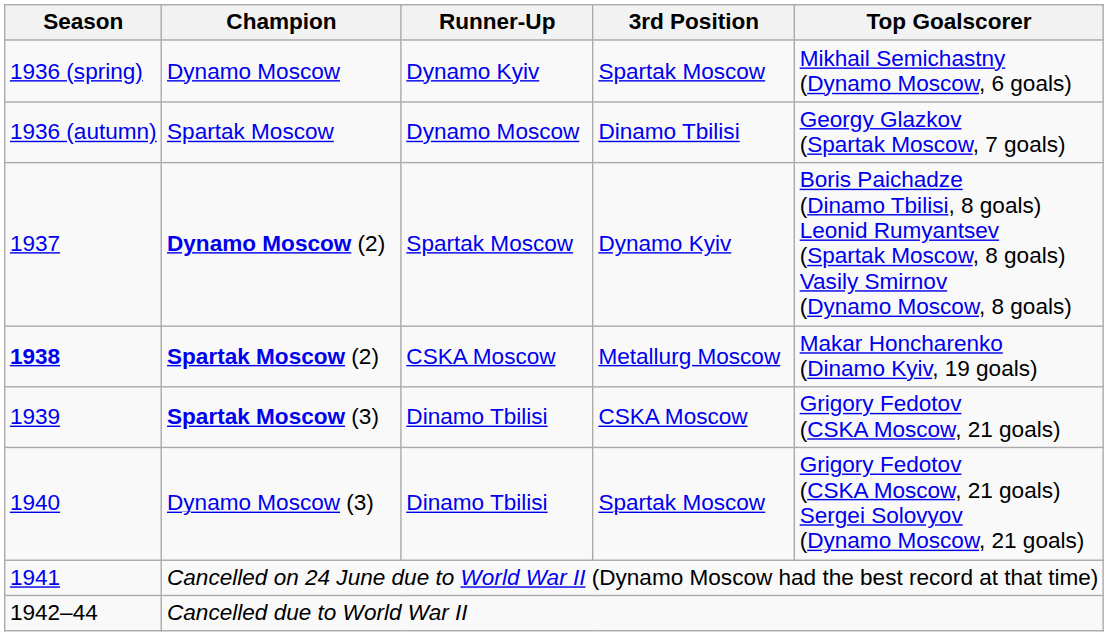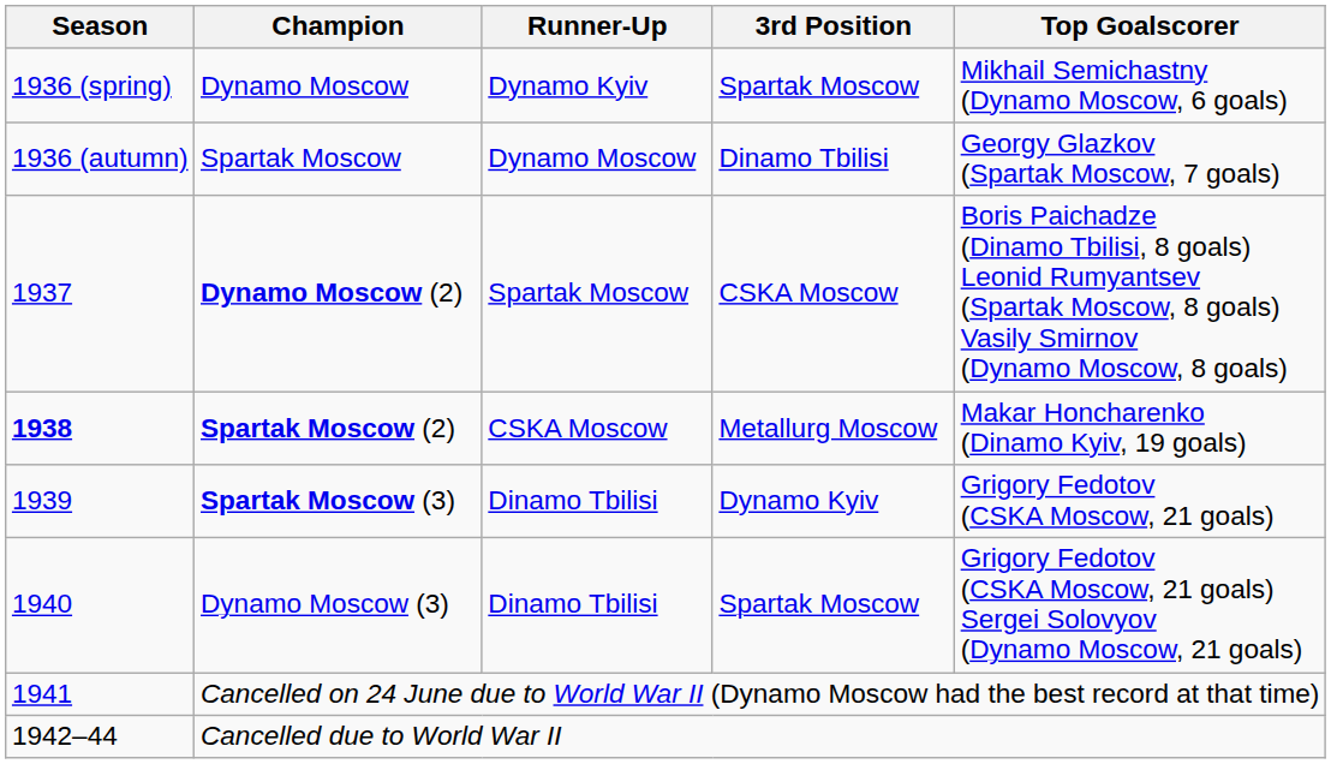Dynamo Moscow (2) | 3rd Position: Dynamo Kyiv -> CSKA Moscow
Spartak Moscow (3) | 3rd Position: CSKA Moscow -> Dynamo Kyiv
